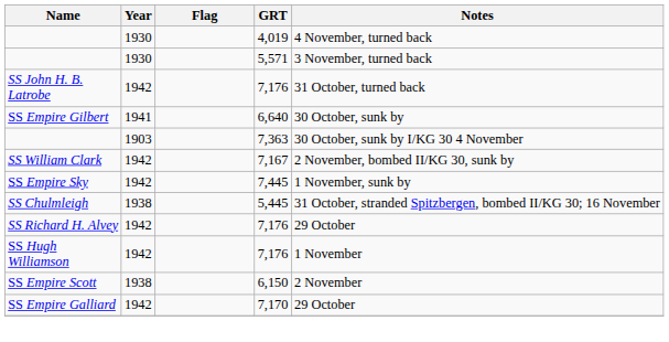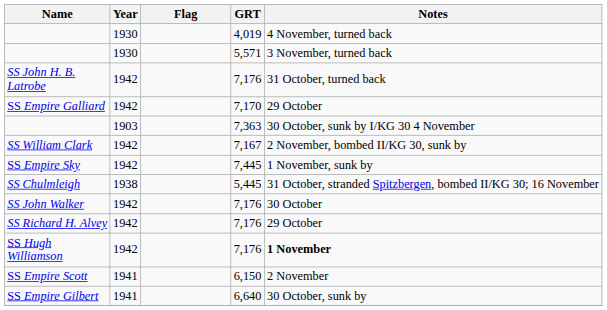rows swapped: SS Empire Gilbert <-> SS Empire Galliard
+ row: SS John Walker | 1942 | 7,176 | 30 October
SS Hugh Williamson | Notes: normal -> bold
SS Empire Scott | Year: 1938 -> 1941
